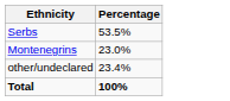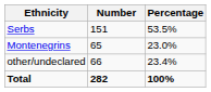+ column: Number | 151 | 65 | 66 | 282
